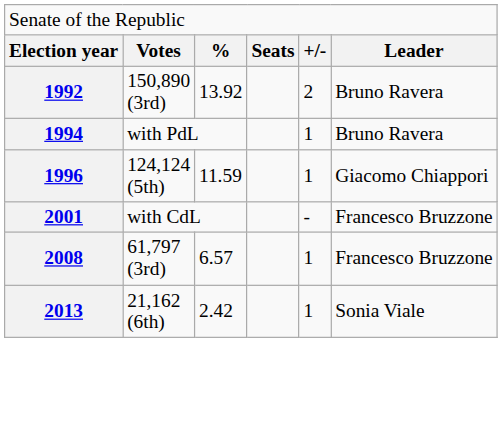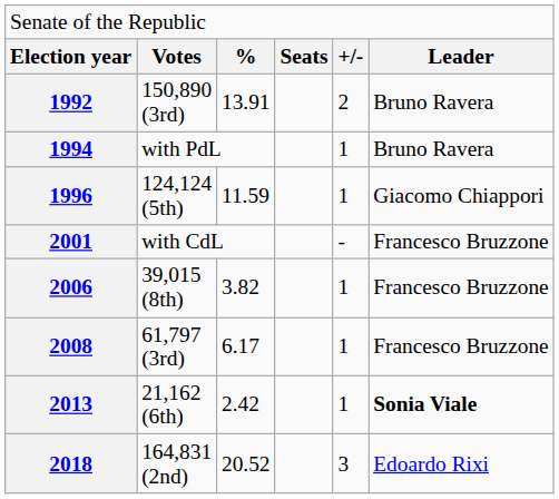1992 | column 3: 13.92 -> 13.91
+ row: 2006 | 39,015 (8th) | 3.82 | 1 | Francesco Bruzzone
2008 | column 3: 6.57 -> 6.17
2013 | column 6: normal -> bold
+ row: 2018 | 164,831 (2nd) | 20.52 | 3 | Edoardo Rixi
